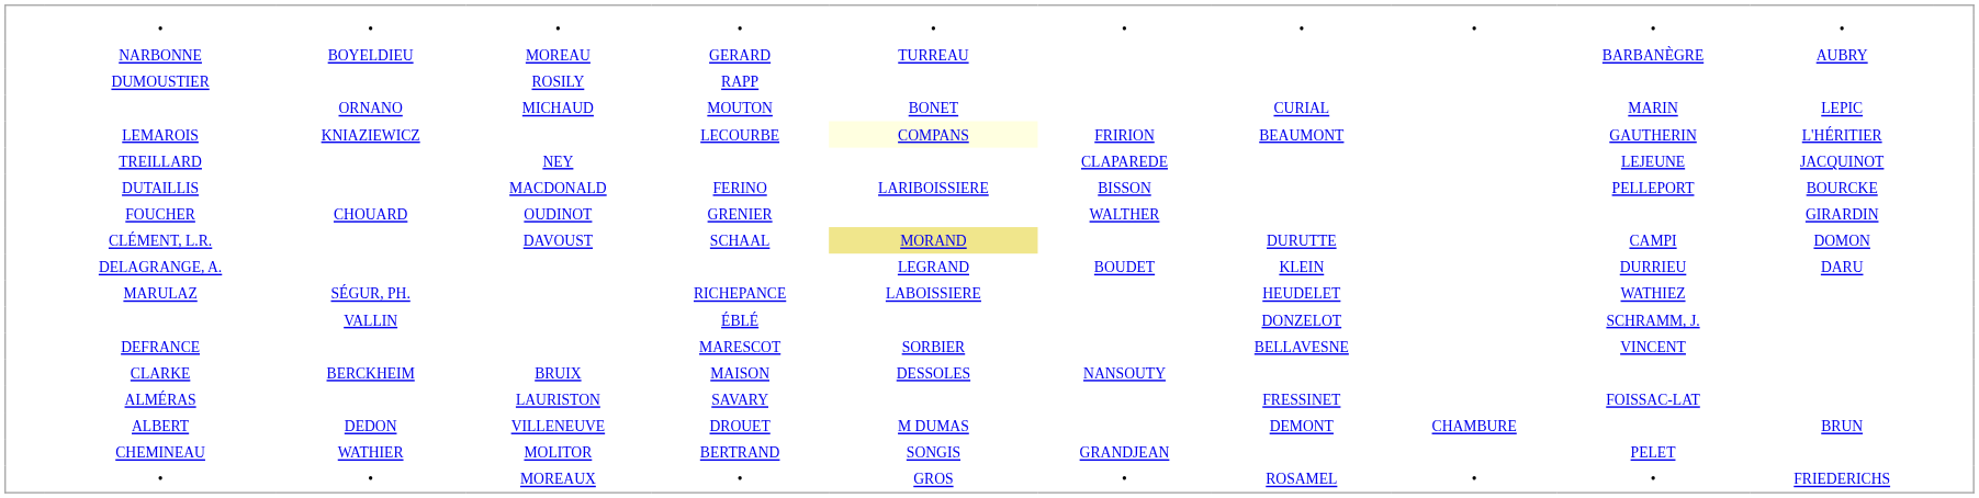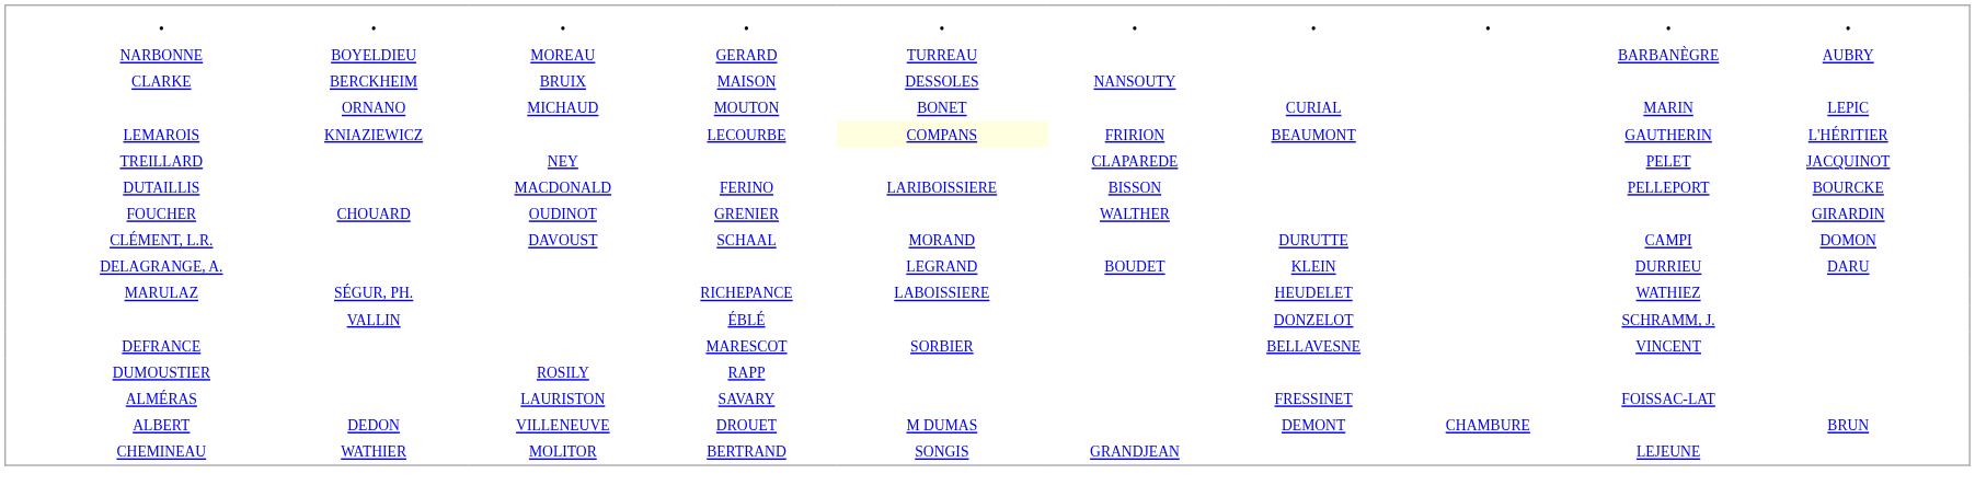rows swapped: CLARKE <-> DUMOUSTIER
TREILLARD | column 10: LEJEUNE -> PELET
CLÉMENT, L.R. | column 6: khaki background -> no background
CHEMINEAU | column 10: PELET -> LEJEUNE
- row: • | • | MOREAUX | • | GROS | • | ROSAMEL | • | • | FRIEDERICHS
